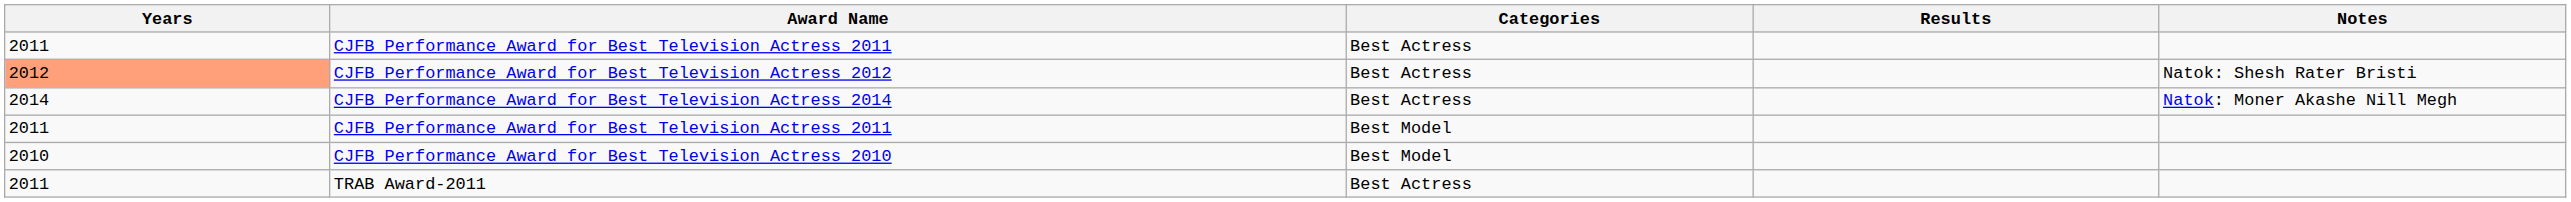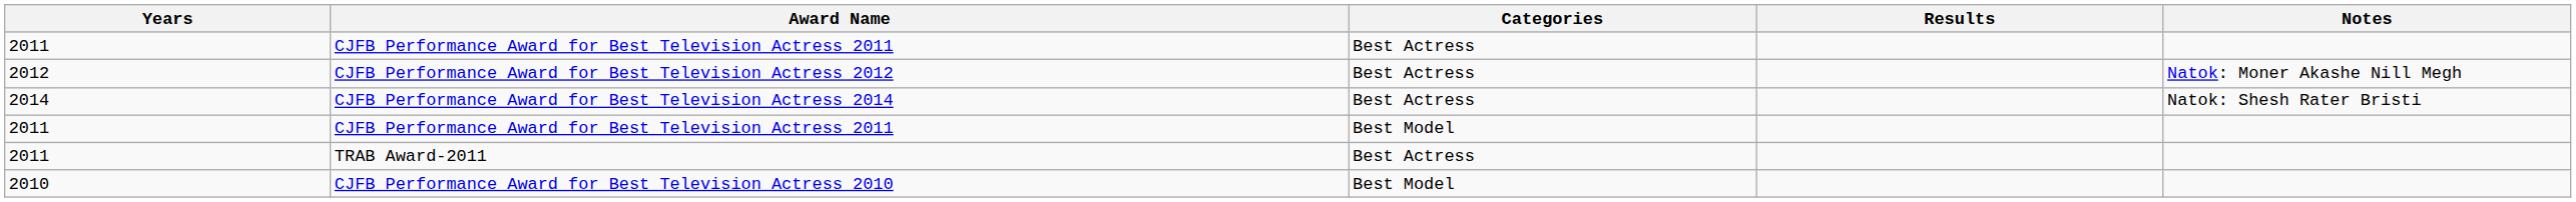CJFB Performance Award for Best Television Actress 2012 | Years: lightsalmon background -> no background
CJFB Performance Award for Best Television Actress 2012 | Notes: Natok: Shesh Rater Bristi -> Natok: Moner Akashe Nill Megh
CJFB Performance Award for Best Television Actress 2014 | Notes: Natok: Moner Akashe Nill Megh -> Natok: Shesh Rater Bristi
rows swapped: CJFB Performance Award for Best Television Actress 2010 <-> TRAB Award-2011
